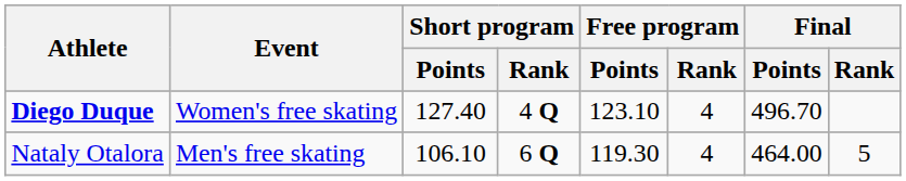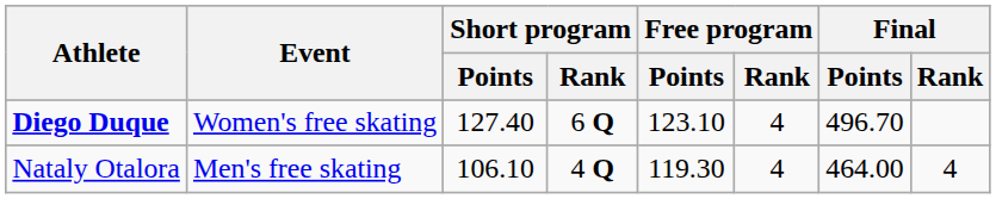Diego Duque | Short program / Rank: 4 Q -> 6 Q
Nataly Otalora | Short program / Rank: 6 Q -> 4 Q
Nataly Otalora | Final / Rank: 5 -> 4
